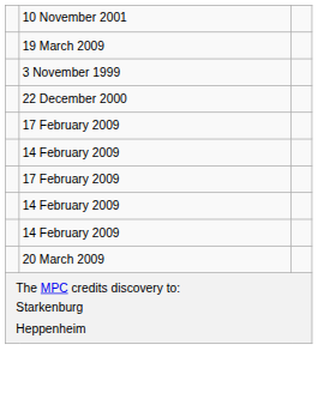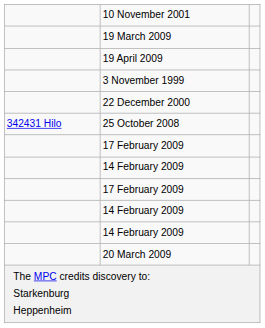+ row: 19 April 2009
+ row: 342431 Hilo | 25 October 2008
